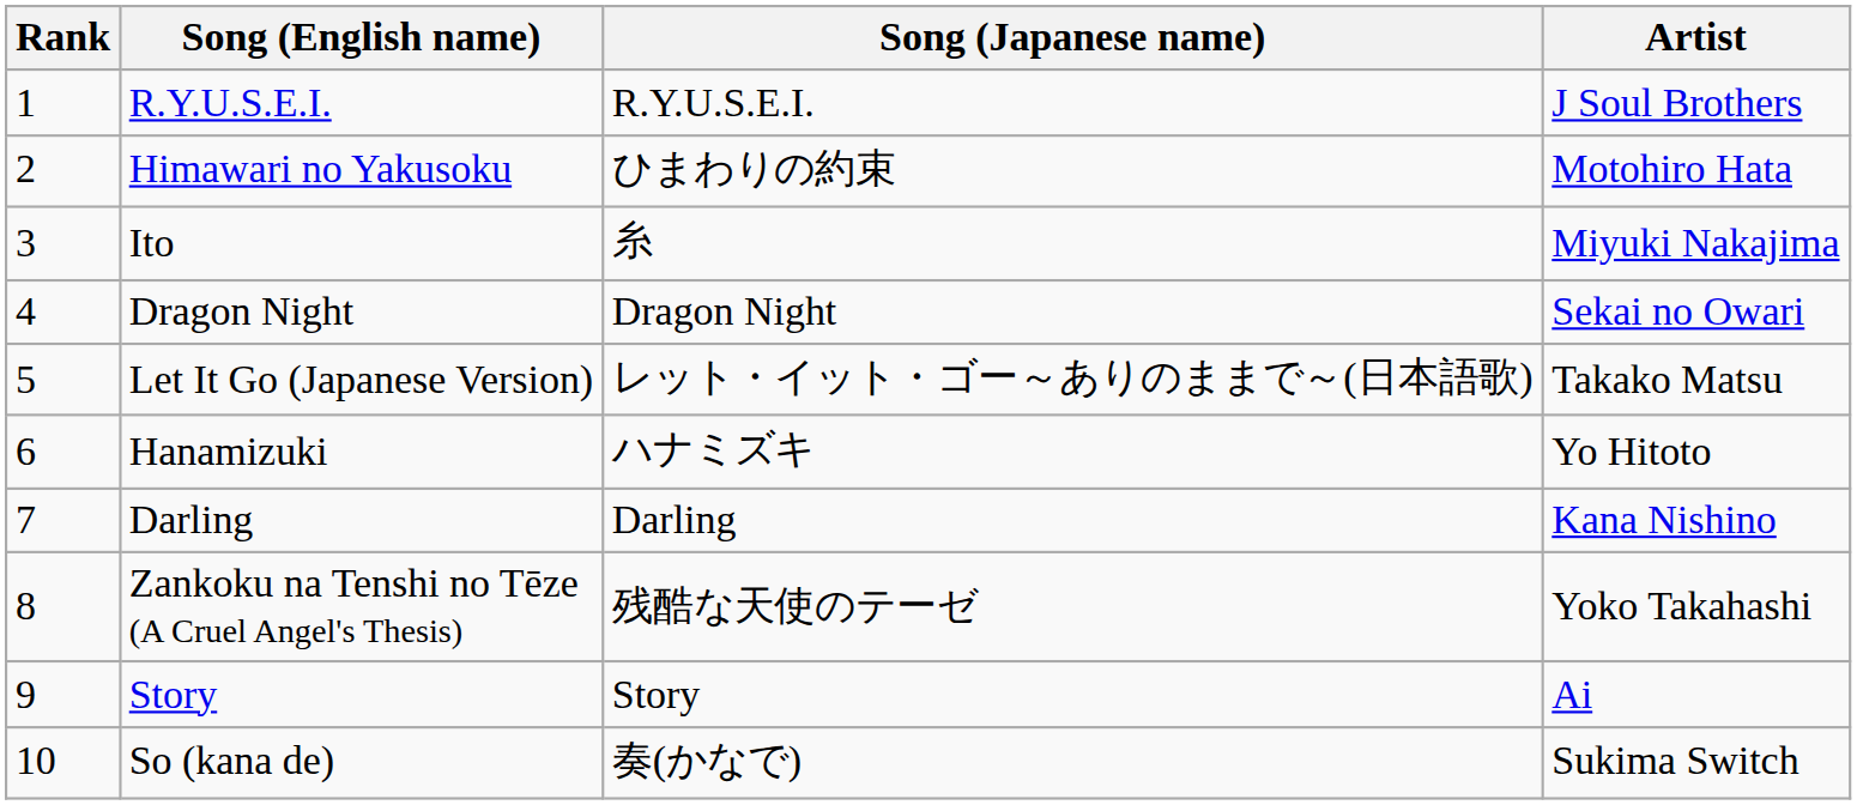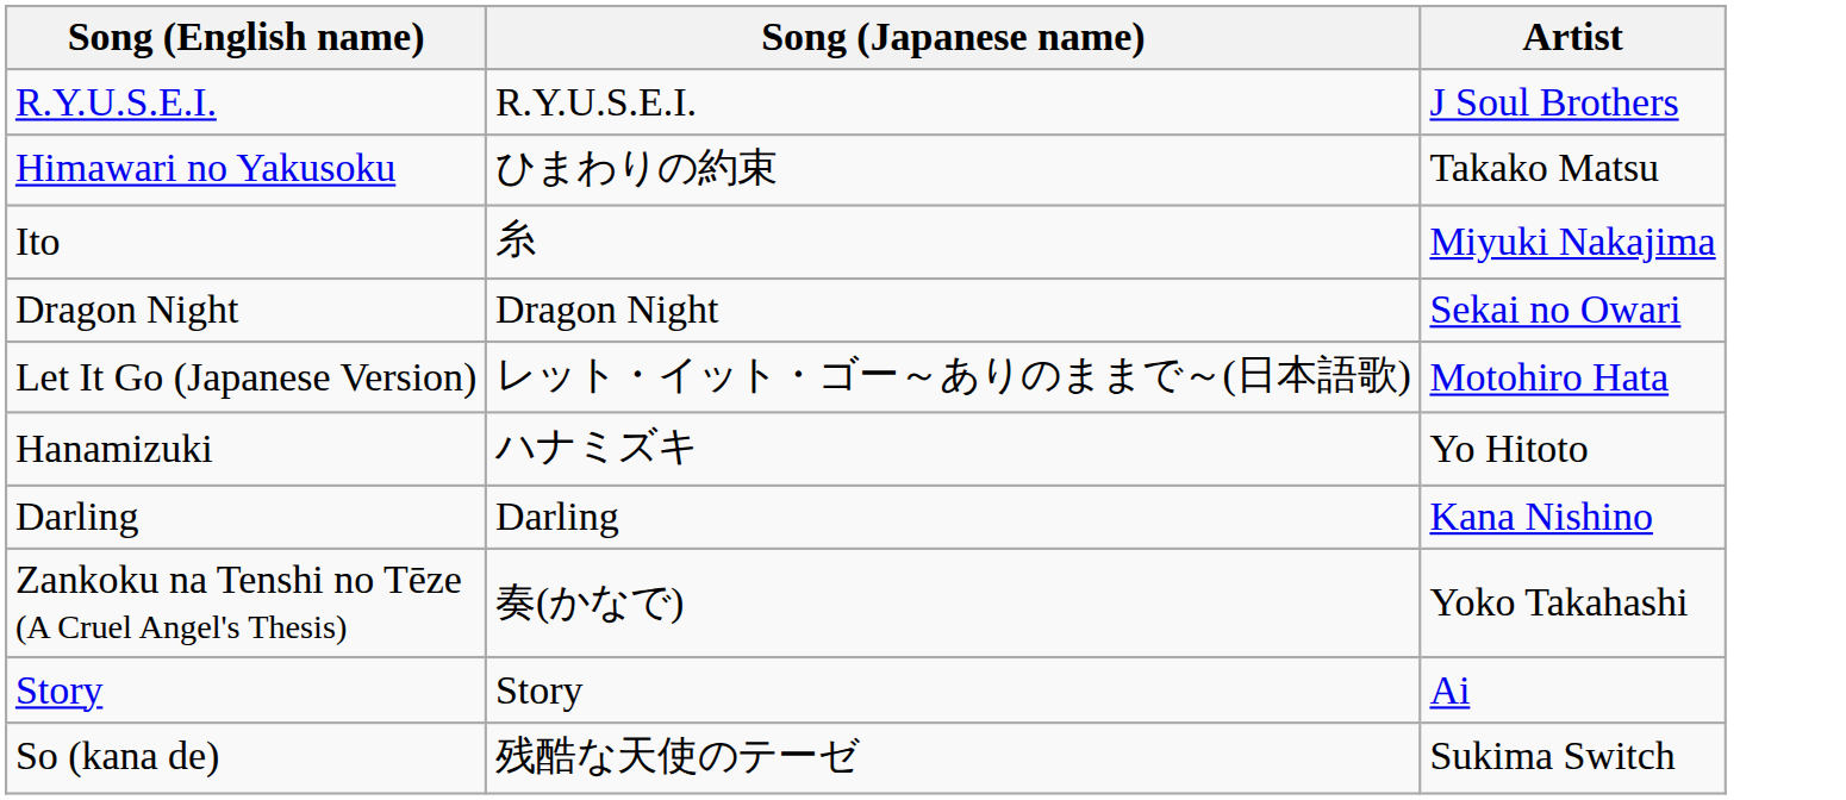- column: Rank | 1 | 2 | 3 | 4 | 5 | 6 | 7 | 8 | 9 | 10
Himawari no Yakusoku | Artist: Motohiro Hata -> Takako Matsu
Let It Go (Japanese Version) | Artist: Takako Matsu -> Motohiro Hata
Zankoku na Tenshi no Tēze (A Cruel Angel's Thesis) | Song (Japanese name): 残酷な天使のテーゼ -> 奏(かなで)
So (kana de) | Song (Japanese name): 奏(かなで) -> 残酷な天使のテーゼ
